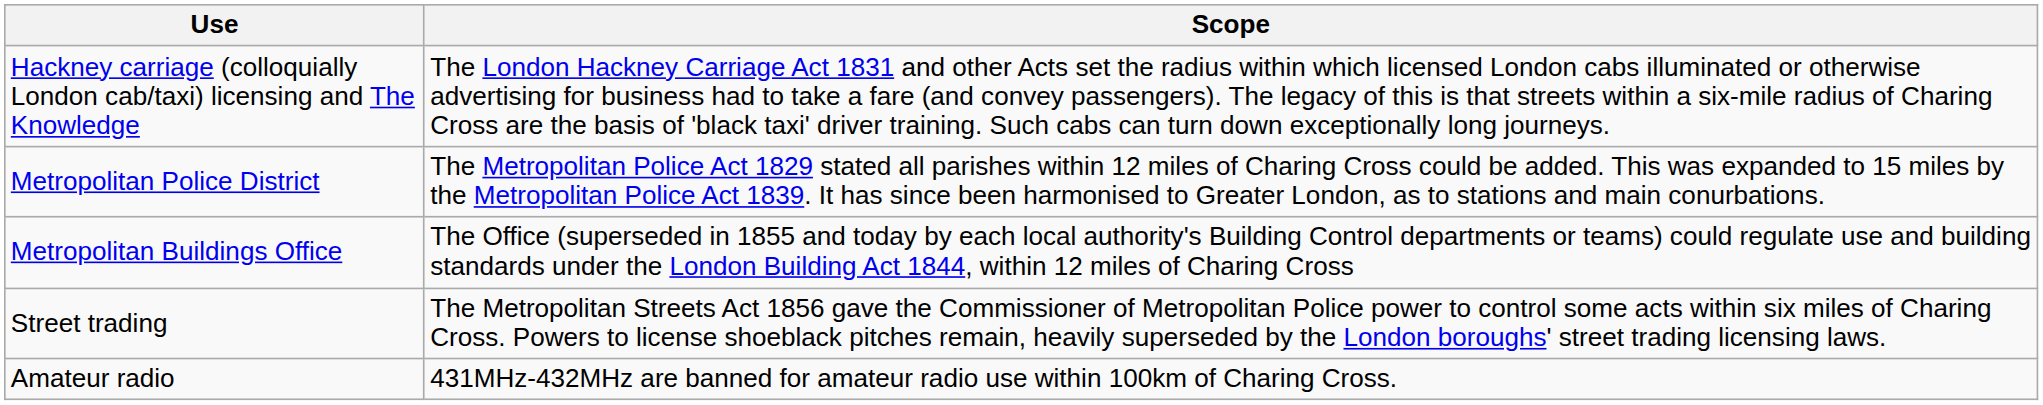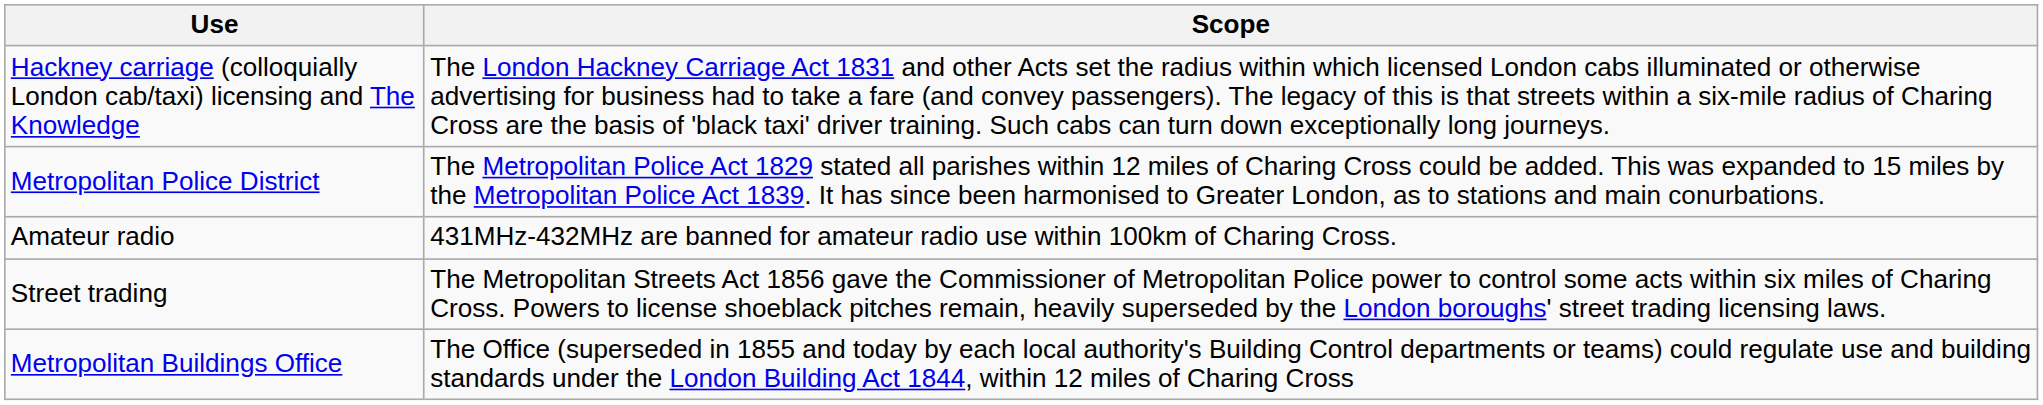rows swapped: Metropolitan Buildings Office <-> Amateur radio
